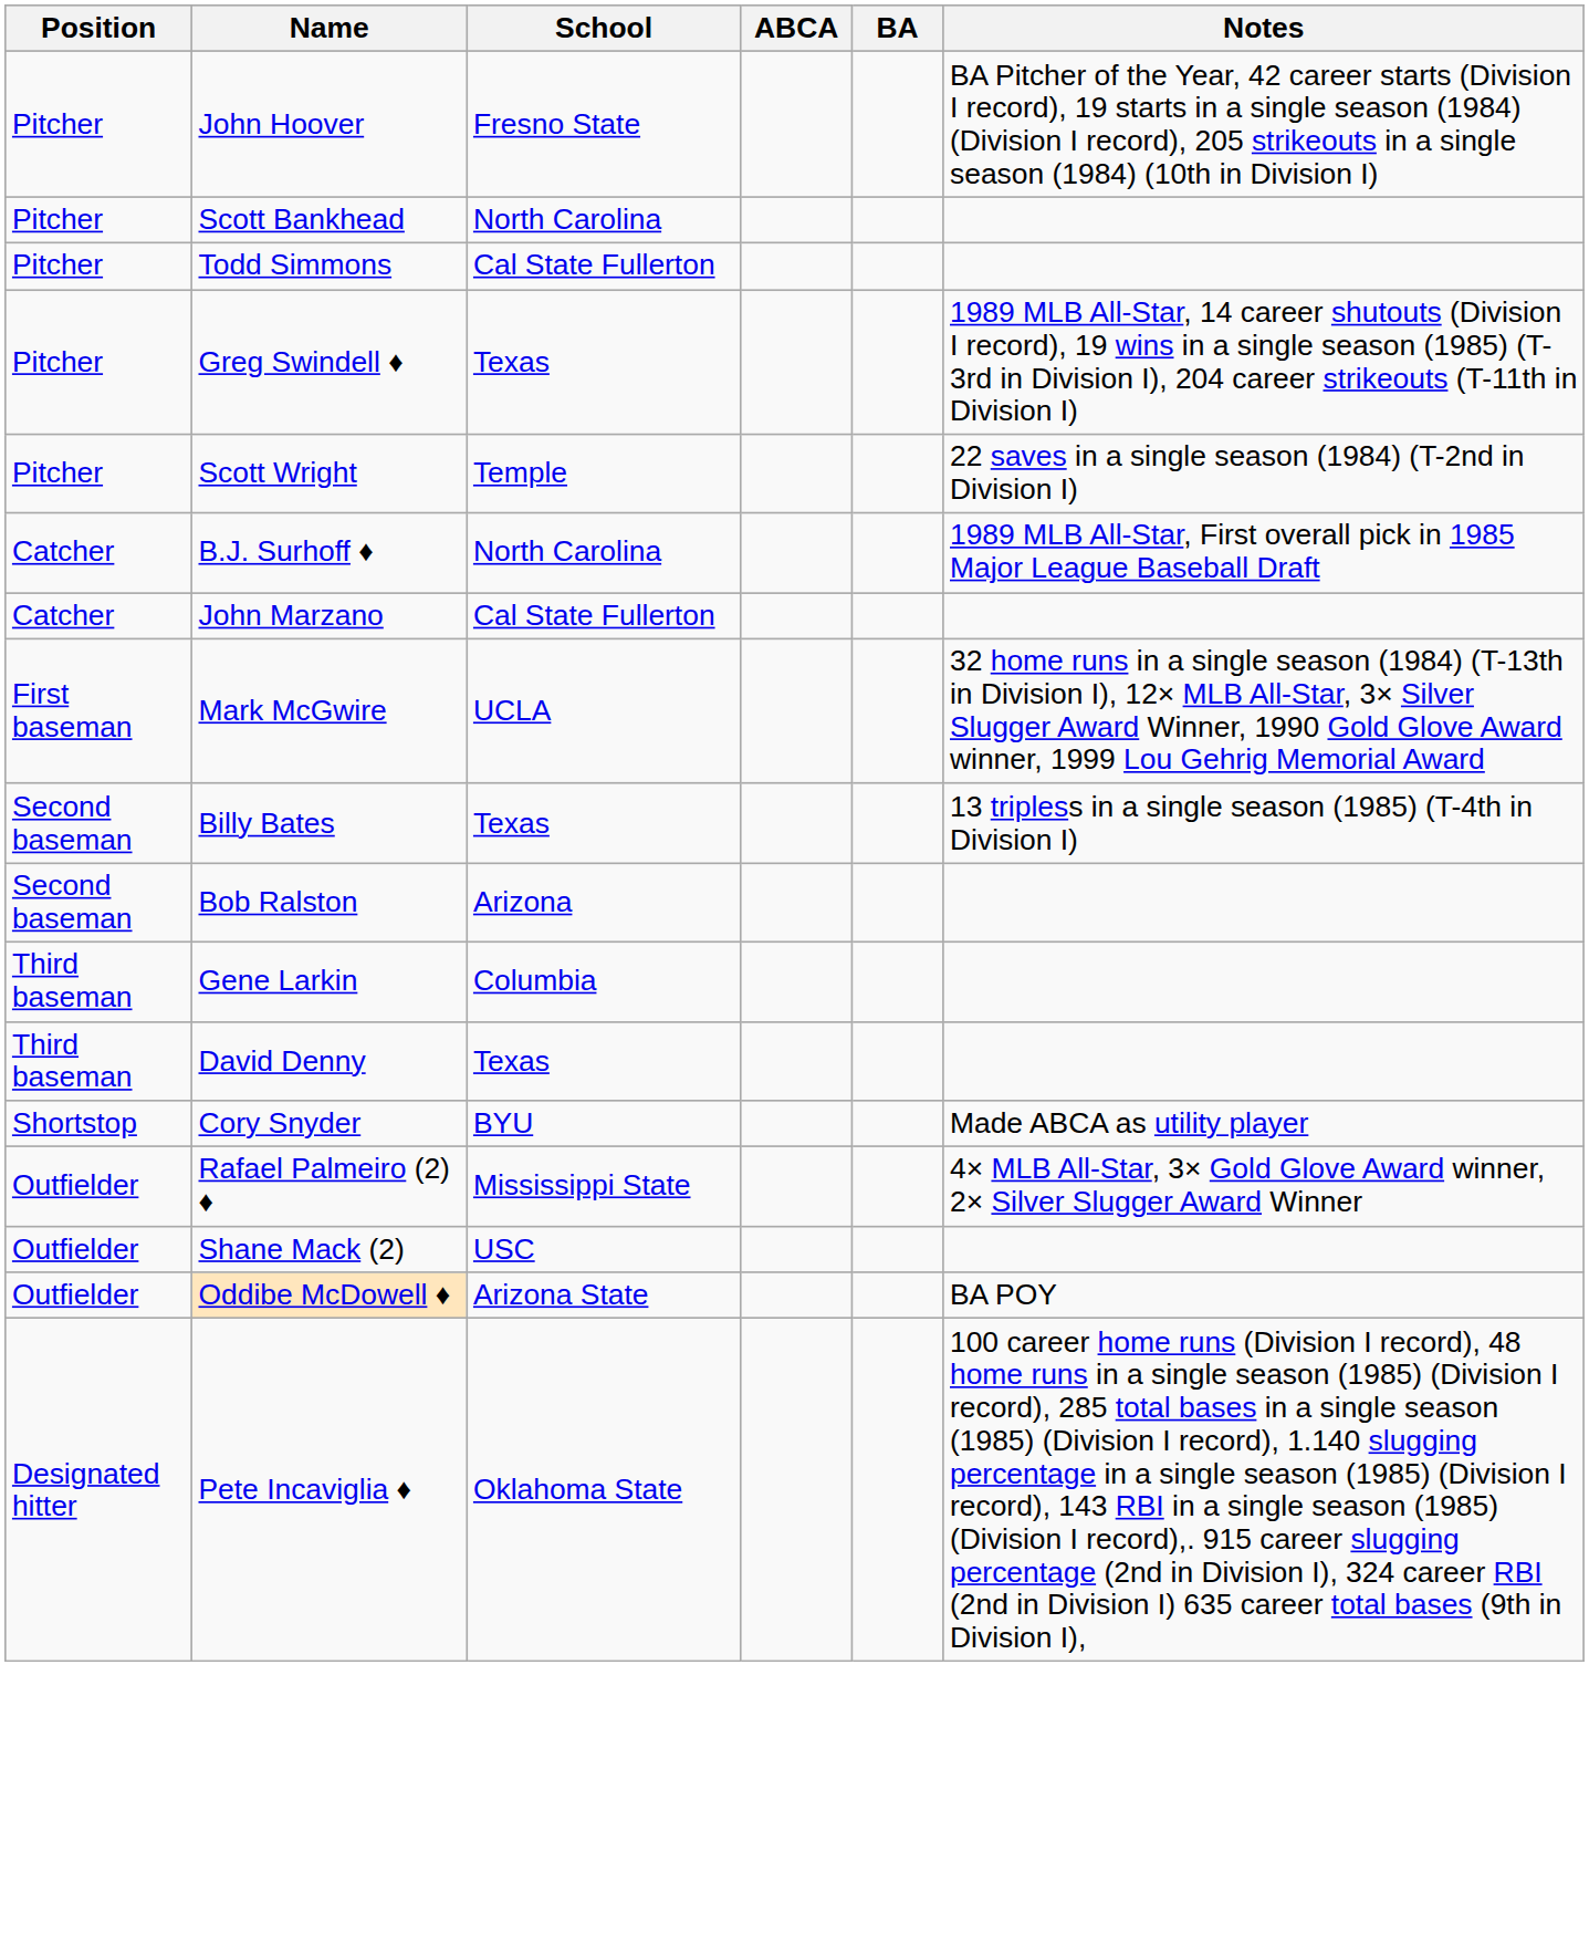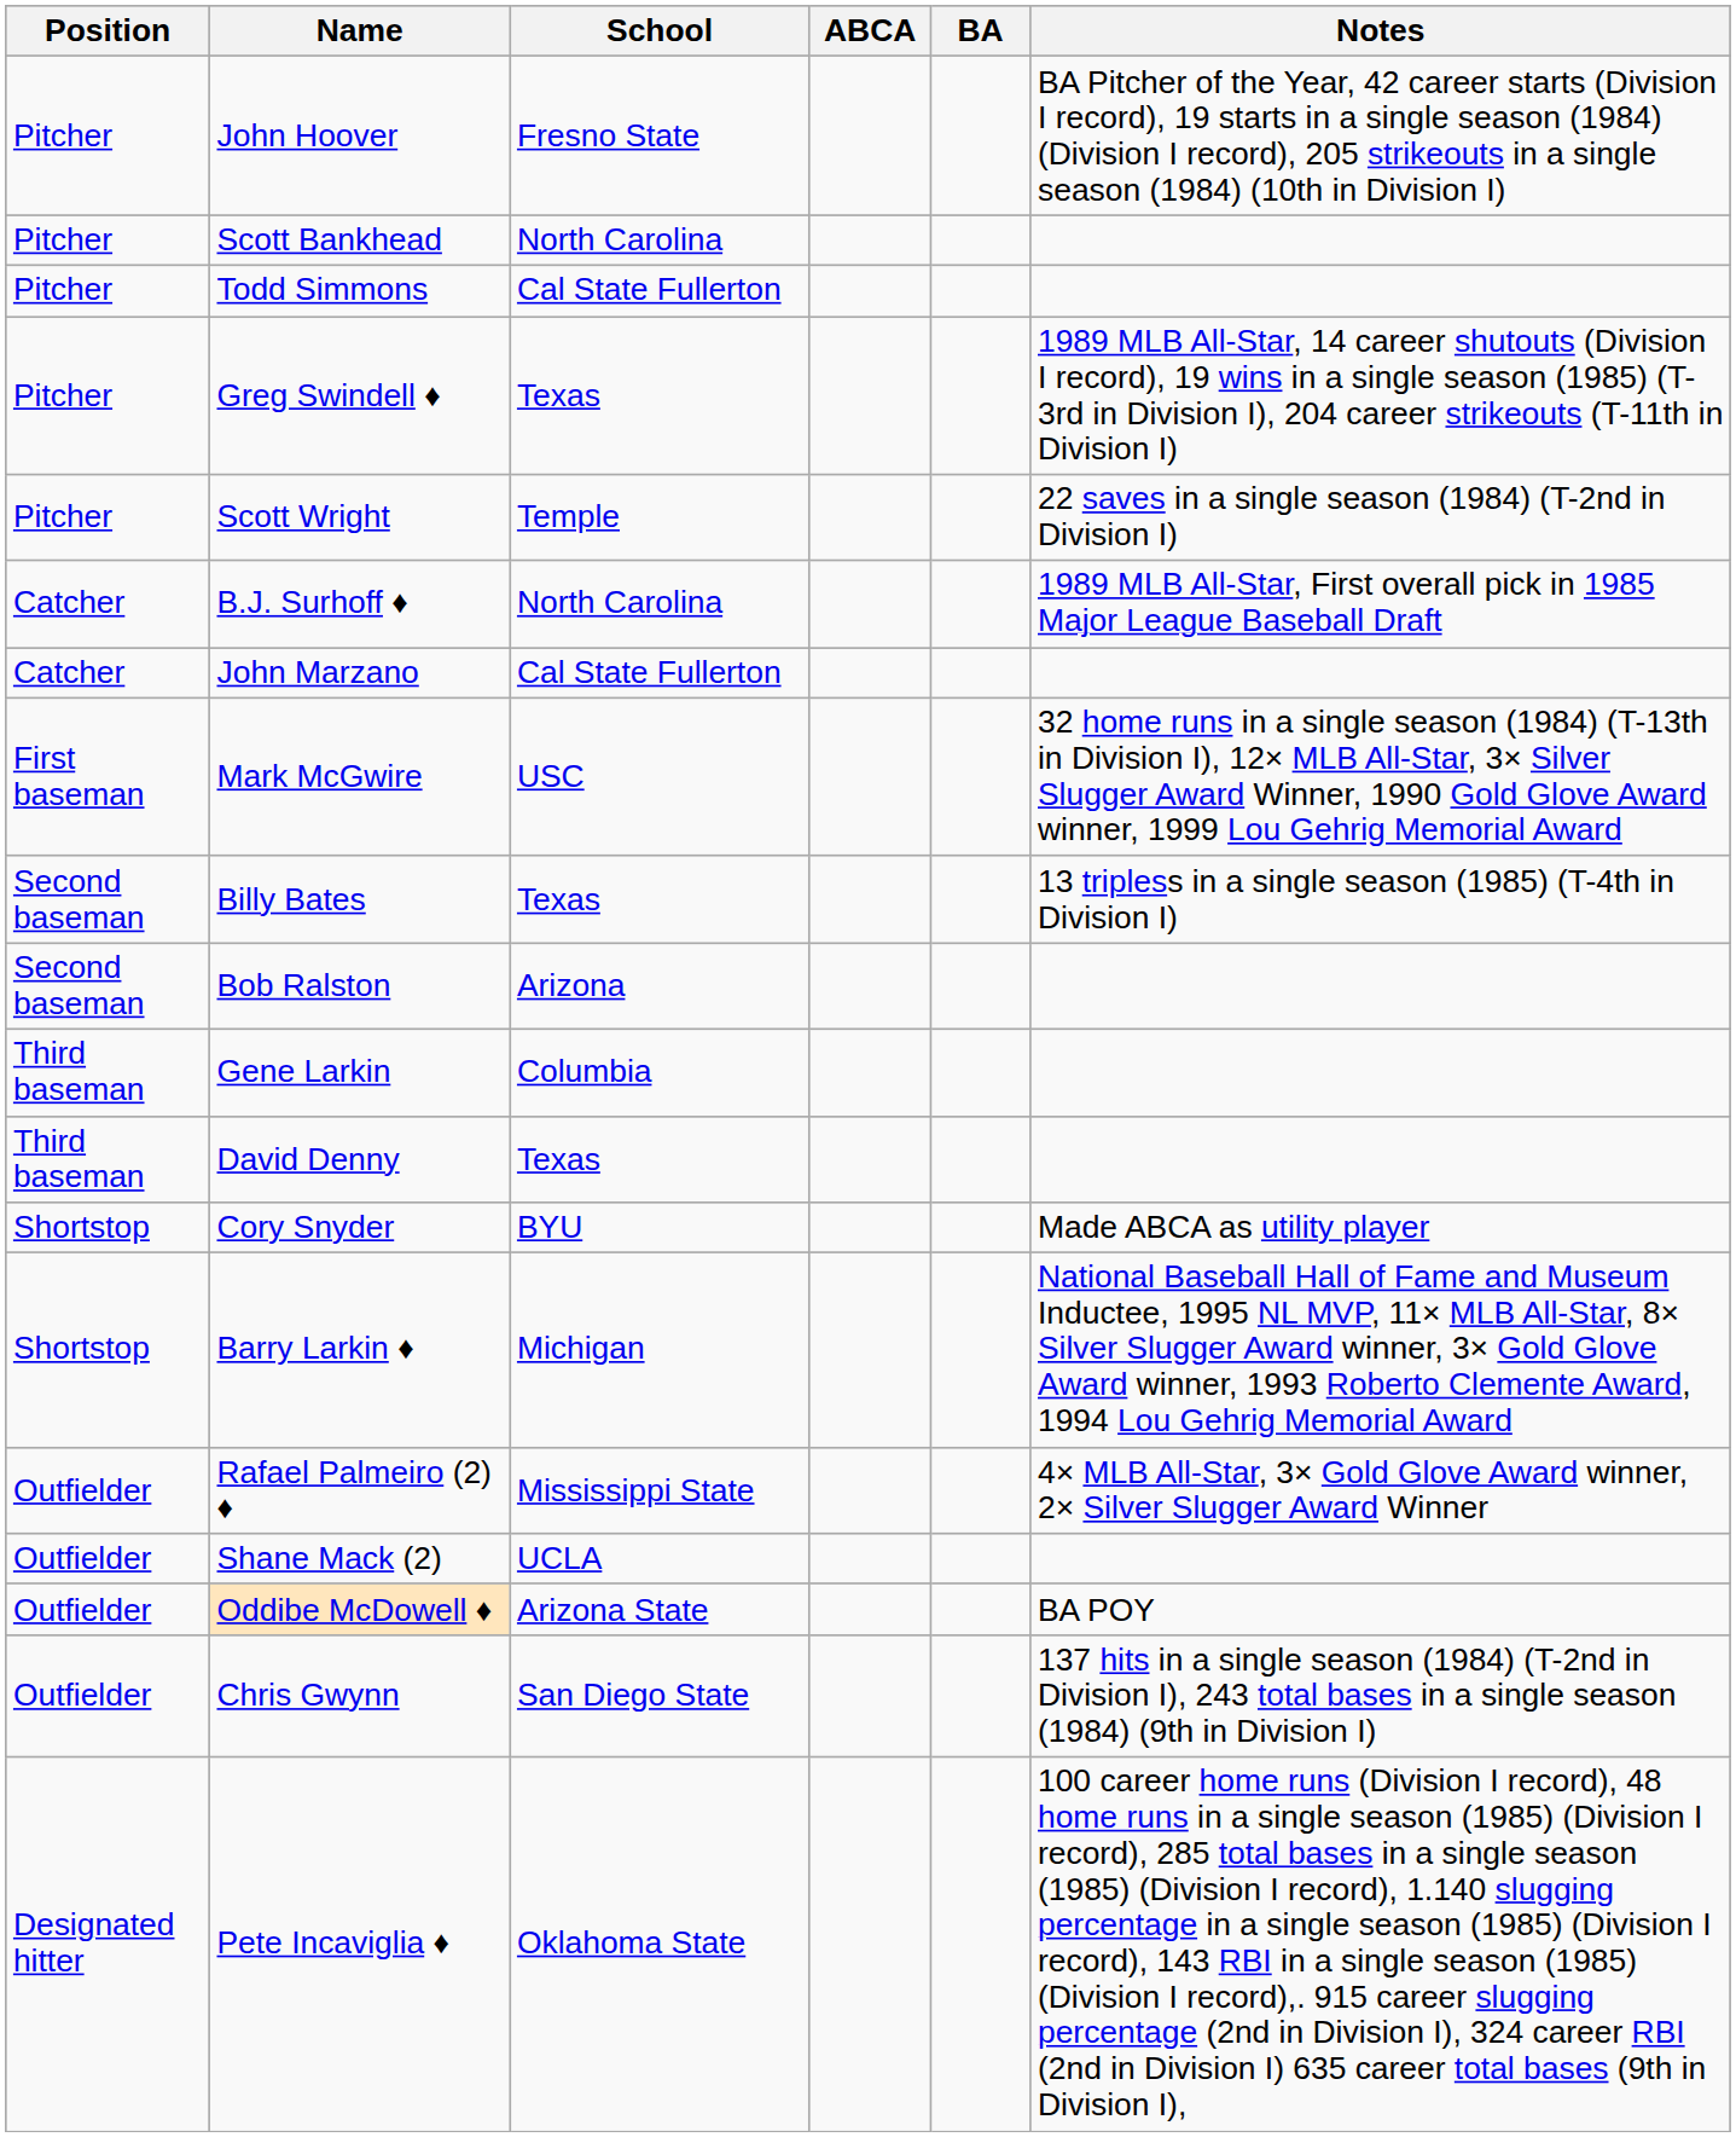Mark McGwire | School: UCLA -> USC
+ row: Shortstop | Barry Larkin ♦ | Michigan | National Baseball Hall of Fame and Museum Inductee, 1995 NL MVP, 11× MLB All-Star, 8× Silver Slugger Award winner, 3× Gold Glove Award winner, 1993 Roberto Clemente Award, 1994 Lou Gehrig Memorial Award
Shane Mack (2) | School: USC -> UCLA
+ row: Outfielder | Chris Gwynn | San Diego State | 137 hits in a single season (1984) (T-2nd in Division I), 243 total bases in a single season (1984) (9th in Division I)
